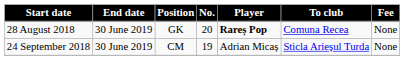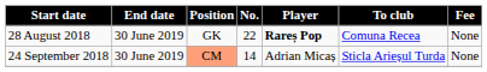28 August 2018 | No.: 20 -> 22
24 September 2018 | Position: no background -> lightsalmon background
24 September 2018 | No.: 19 -> 14
